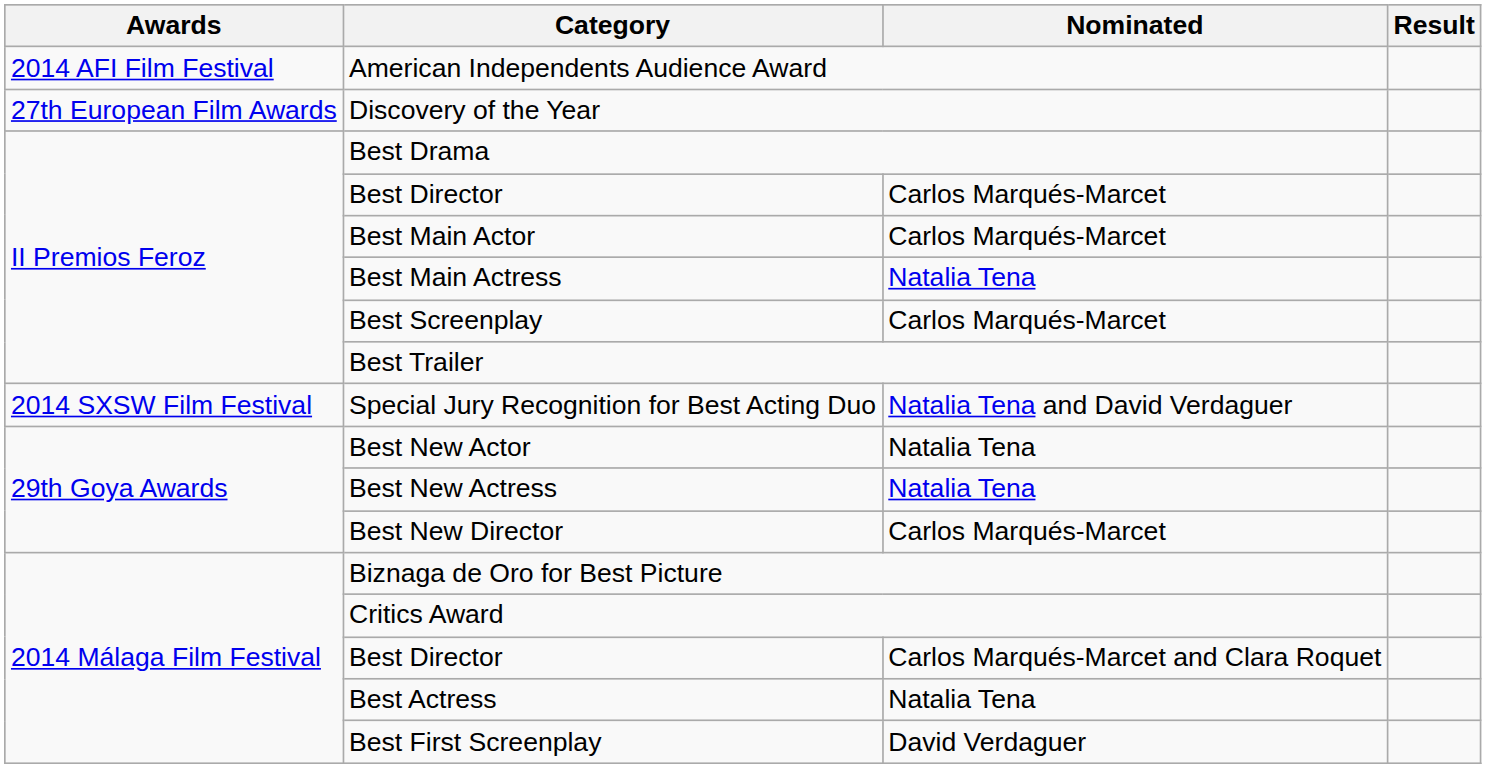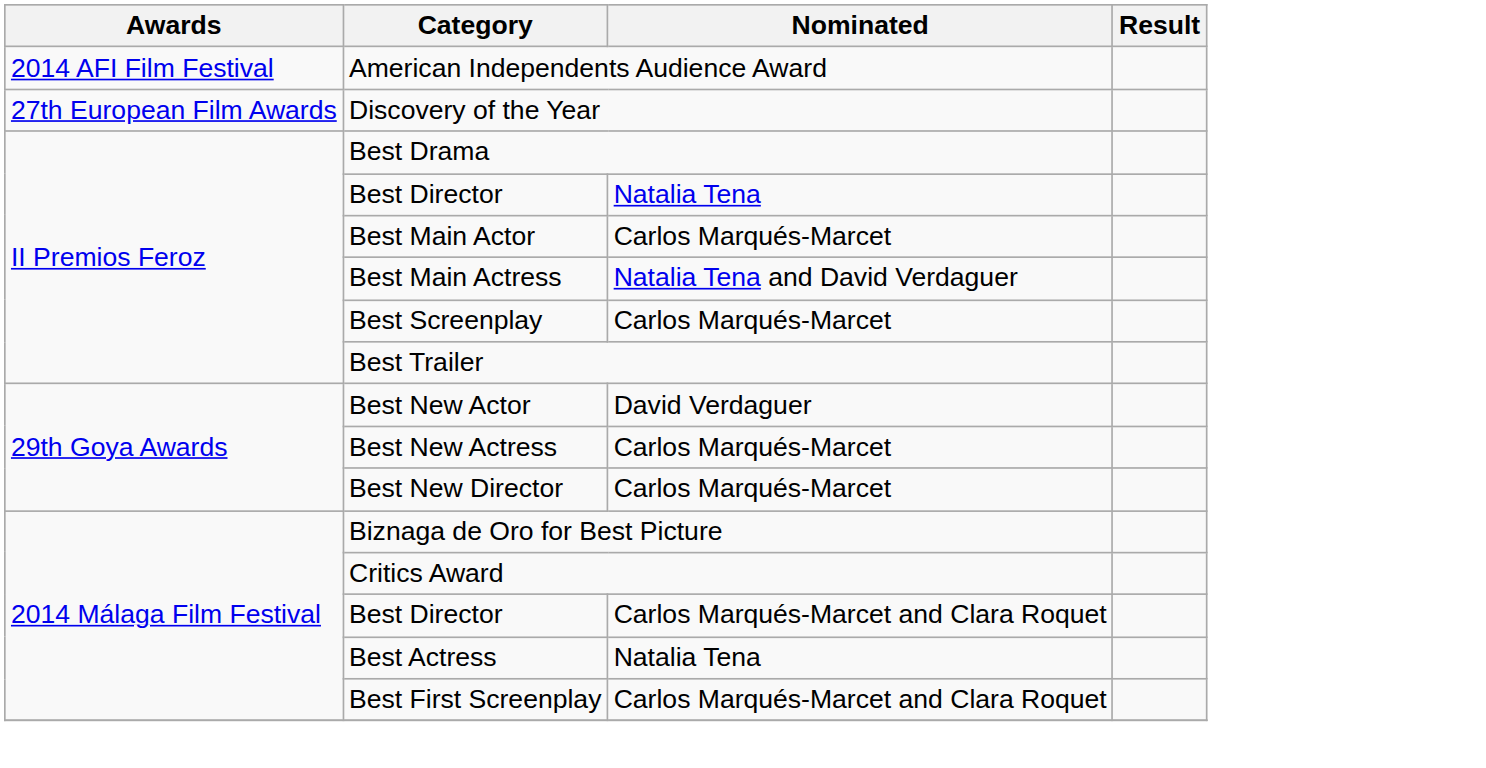II Premios Feroz / Best Director | Nominated: Carlos Marqués-Marcet -> Natalia Tena
Best Main Actress | Nominated: Natalia Tena -> Natalia Tena and David Verdaguer
- row: 2014 SXSW Film Festival | Special Jury Recognition for Best Acting Duo | Natalia Tena and David Verdaguer
Best New Actor | Nominated: Natalia Tena -> David Verdaguer
Best New Actress | Nominated: Natalia Tena -> Carlos Marqués-Marcet
Best First Screenplay | Nominated: David Verdaguer -> Carlos Marqués-Marcet and Clara Roquet
